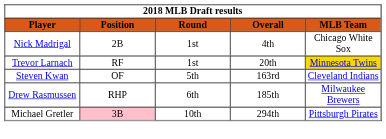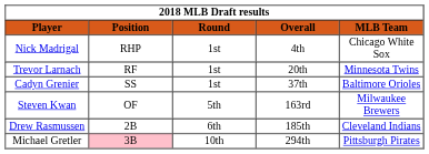Nick Madrigal | Position: 2B -> RHP
Trevor Larnach | MLB Team: gold background -> no background
+ row: Cadyn Grenier | SS | 1st | 37th | Baltimore Orioles
Steven Kwan | MLB Team: Cleveland Indians -> Milwaukee Brewers
Drew Rasmussen | Position: RHP -> 2B
Drew Rasmussen | MLB Team: Milwaukee Brewers -> Cleveland Indians
